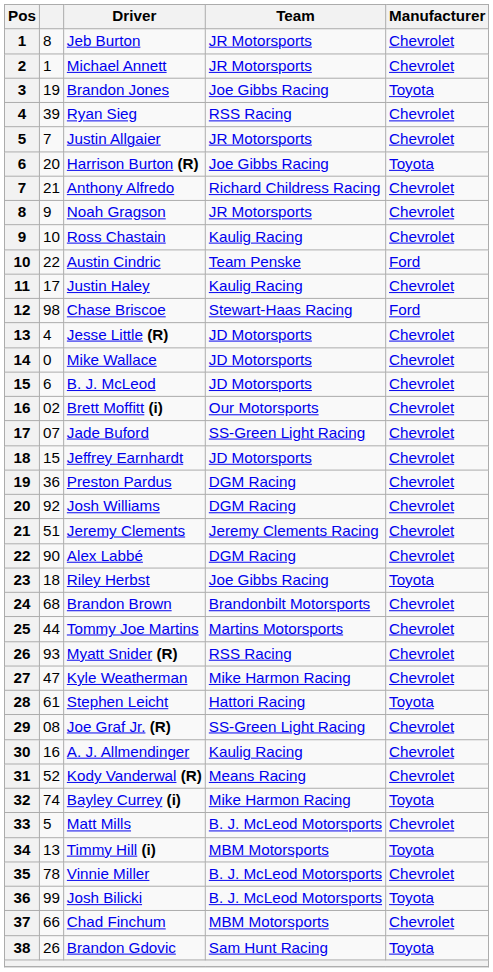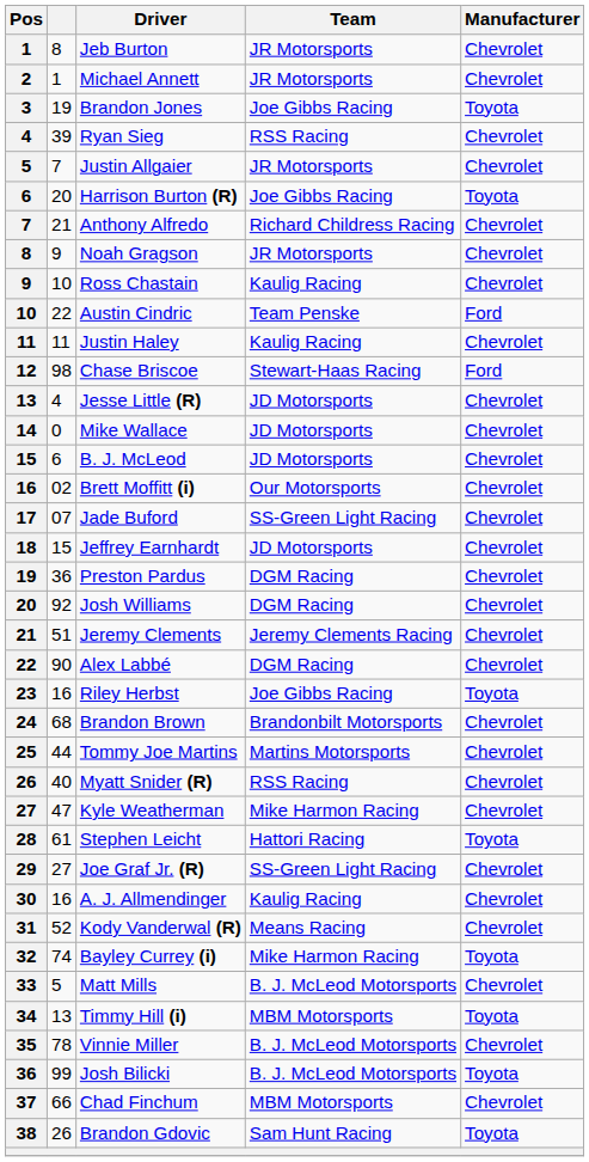Justin Haley | column 2: 17 -> 11
Riley Herbst | column 2: 18 -> 16
Myatt Snider (R) | column 2: 93 -> 40
Joe Graf Jr. (R) | column 2: 08 -> 27
